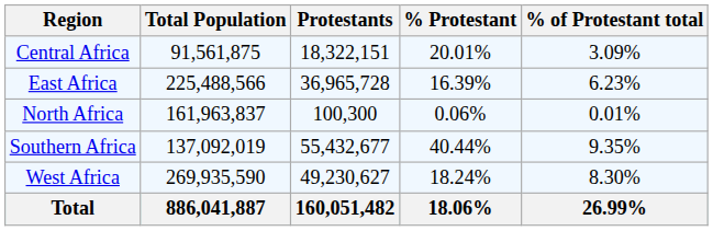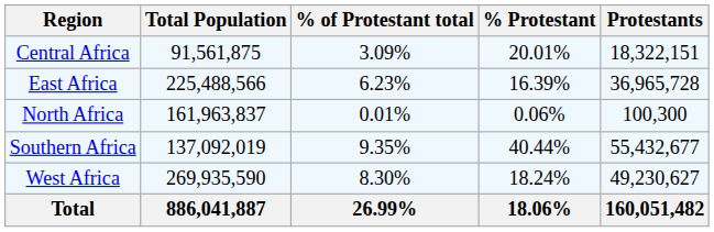columns swapped: Protestants <-> % of Protestant total
